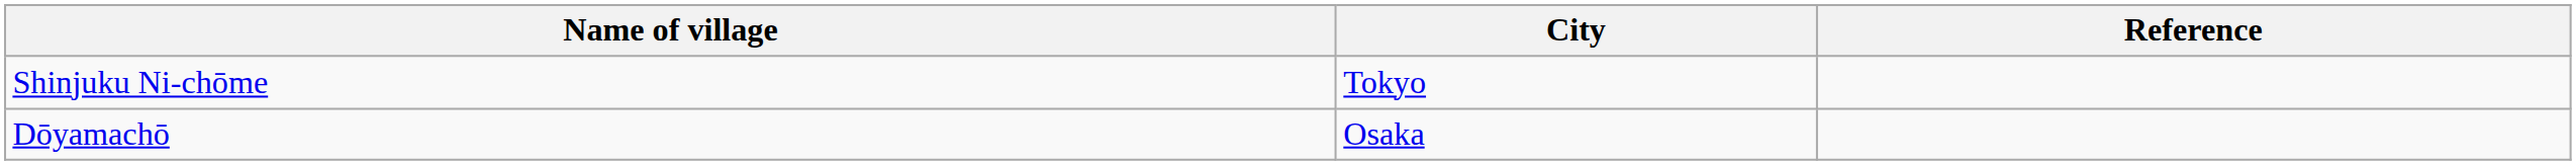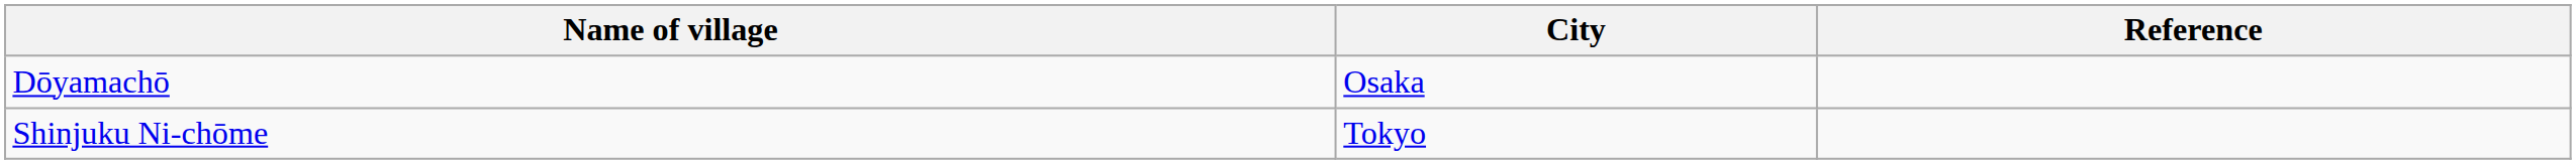rows swapped: Shinjuku Ni-chōme <-> Dōyamachō
